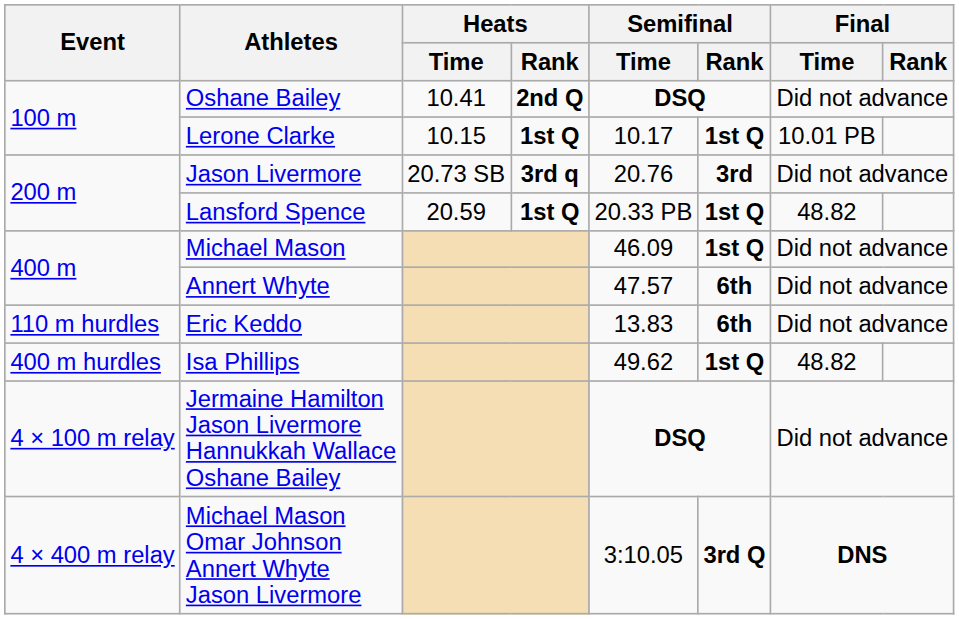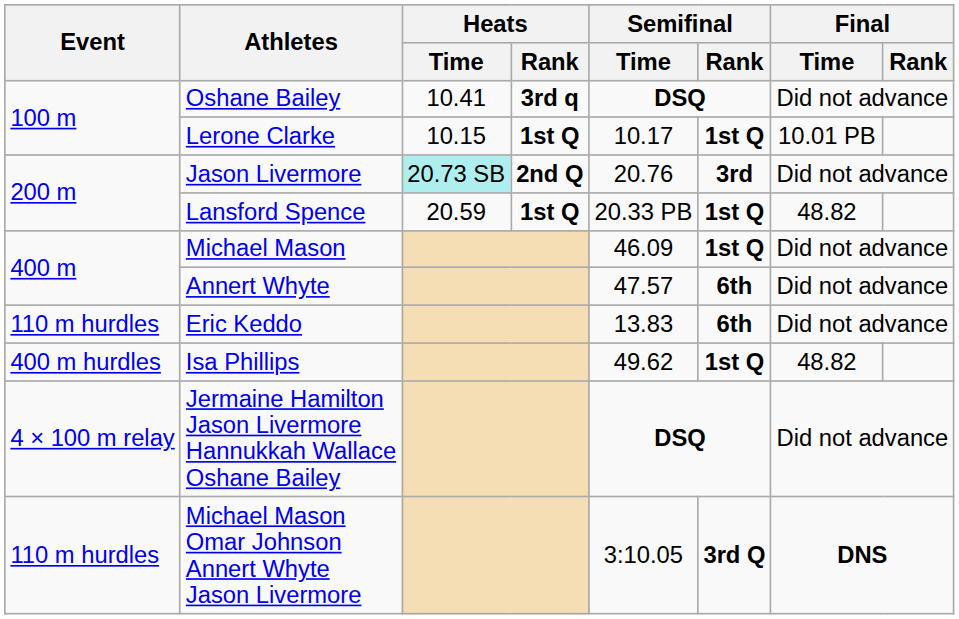Oshane Bailey | Heats / Rank: 2nd Q -> 3rd q
Jason Livermore | Heats / Time: no background -> paleturquoise background
Jason Livermore | Heats / Rank: 3rd q -> 2nd Q
Michael Mason Omar Johnson Annert Whyte Jason Livermore | Event: 4 × 400 m relay -> 110 m hurdles
